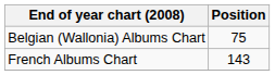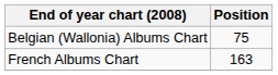French Albums Chart | Position: 143 -> 163
